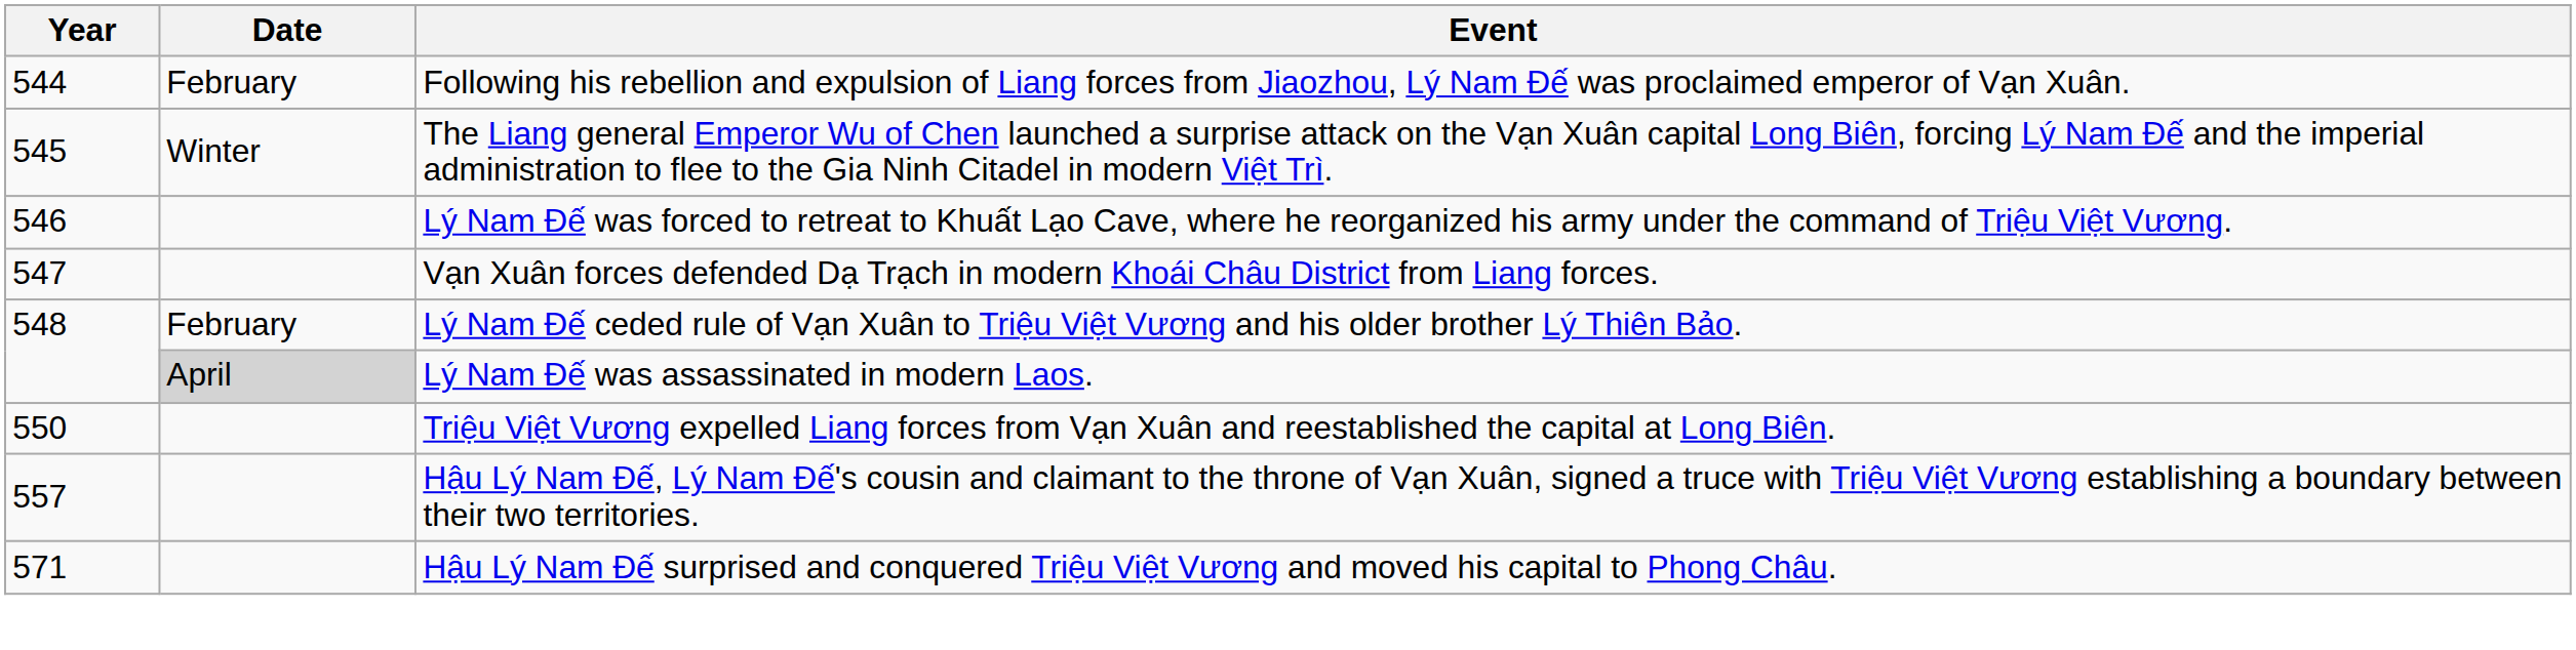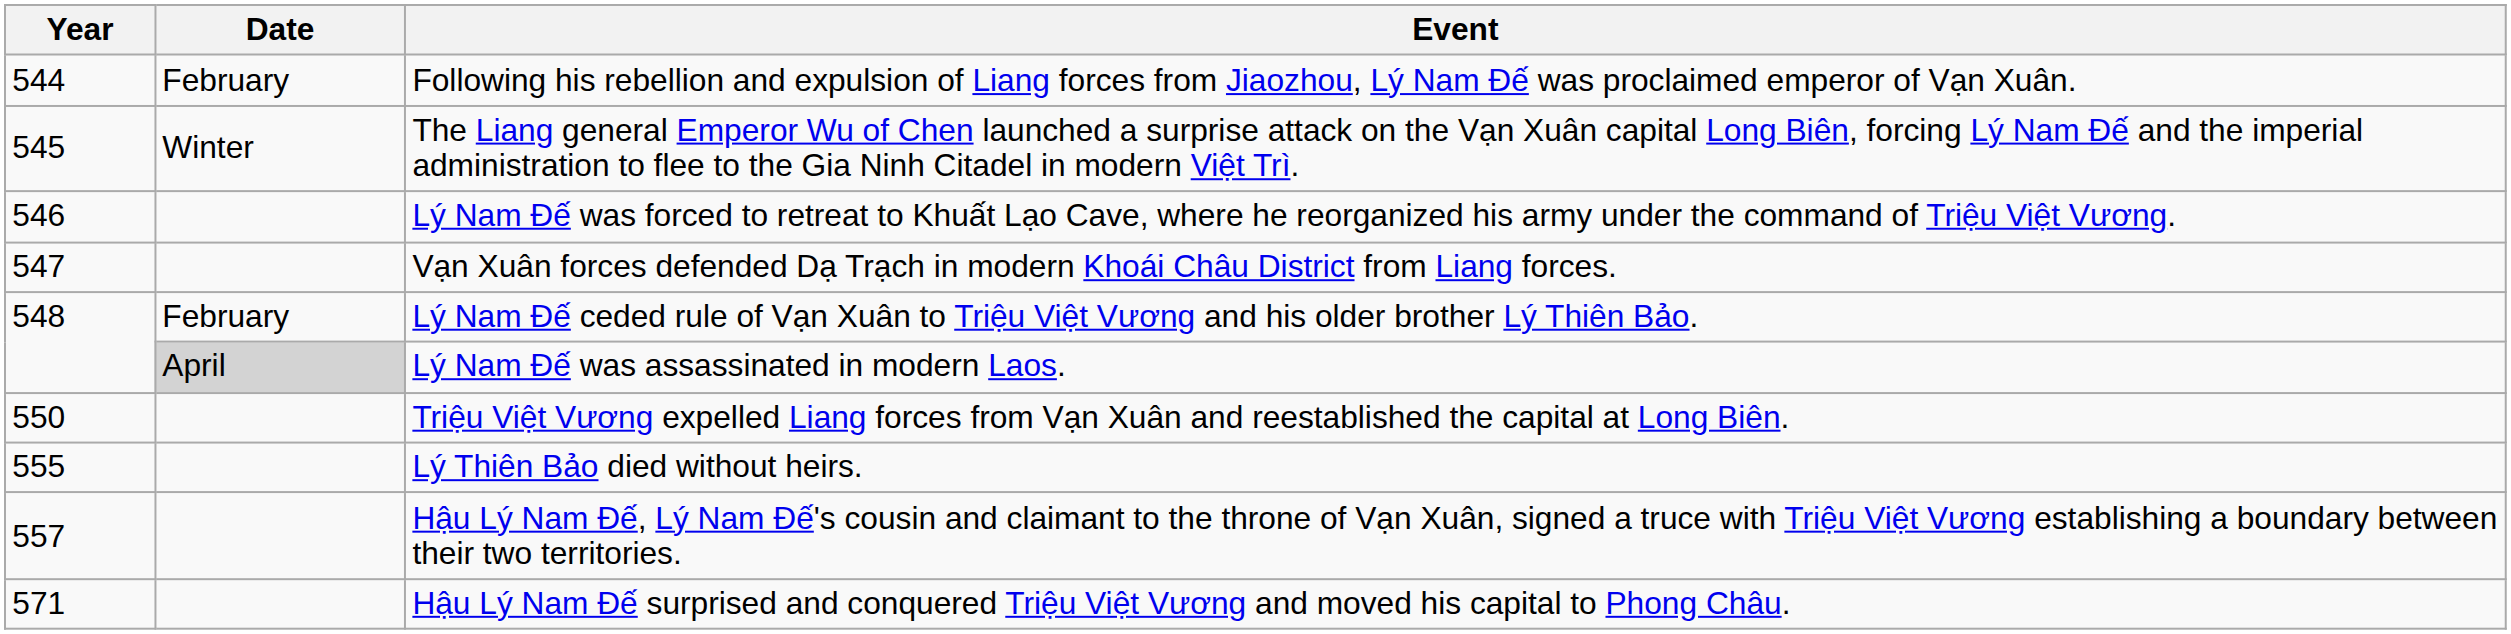+ row: 555 | Lý Thiên Bảo died without heirs.
